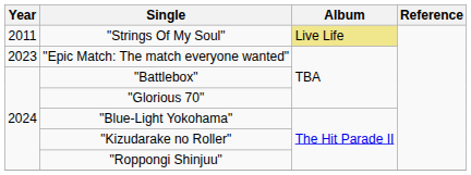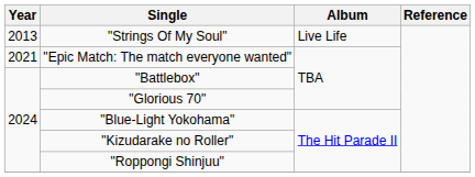"Strings Of My Soul" | Year: 2011 -> 2013
"Strings Of My Soul" | Album: khaki background -> no background
"Epic Match: The match everyone wanted" | Year: 2023 -> 2021
